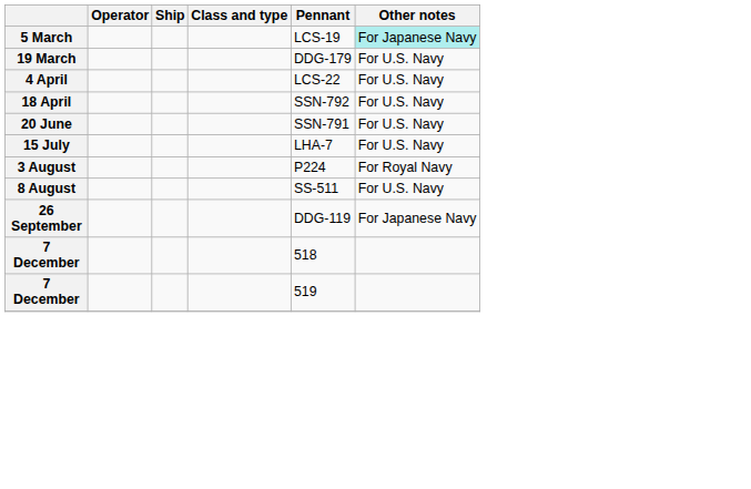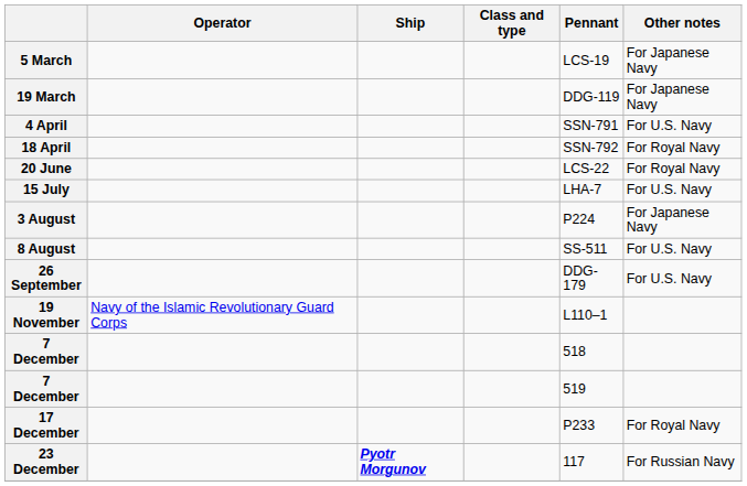5 March | Other notes: paleturquoise background -> no background
19 March | Pennant: DDG-179 -> DDG-119
19 March | Other notes: For U.S. Navy -> For Japanese Navy
4 April | Pennant: LCS-22 -> SSN-791
18 April | Other notes: For U.S. Navy -> For Royal Navy
20 June | Pennant: SSN-791 -> LCS-22
20 June | Other notes: For U.S. Navy -> For Royal Navy
3 August | Other notes: For Royal Navy -> For Japanese Navy
26 September | Pennant: DDG-119 -> DDG-179
26 September | Other notes: For Japanese Navy -> For U.S. Navy
+ row: 19 November | Navy of the Islamic Revolutionary Guard Corps | L110–1
+ row: 17 December | P233 | For Royal Navy
+ row: 23 December | Pyotr Morgunov | 117 | For Russian Navy
